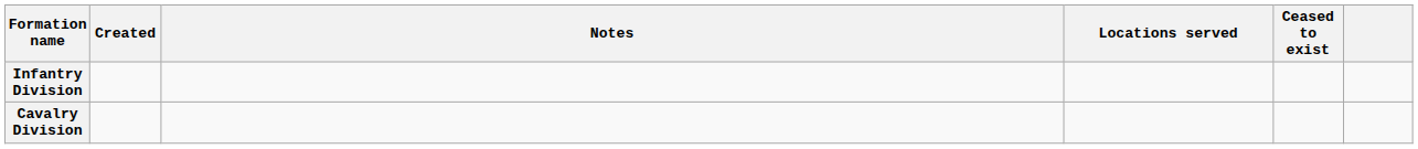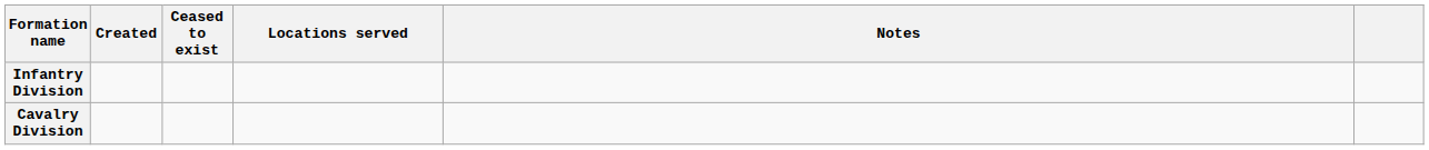columns swapped: Ceased to exist <-> Notes
